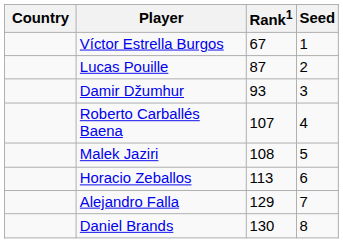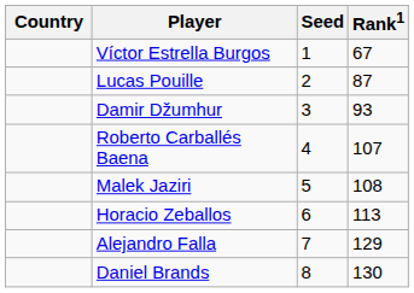columns swapped: Rank1 <-> Seed
